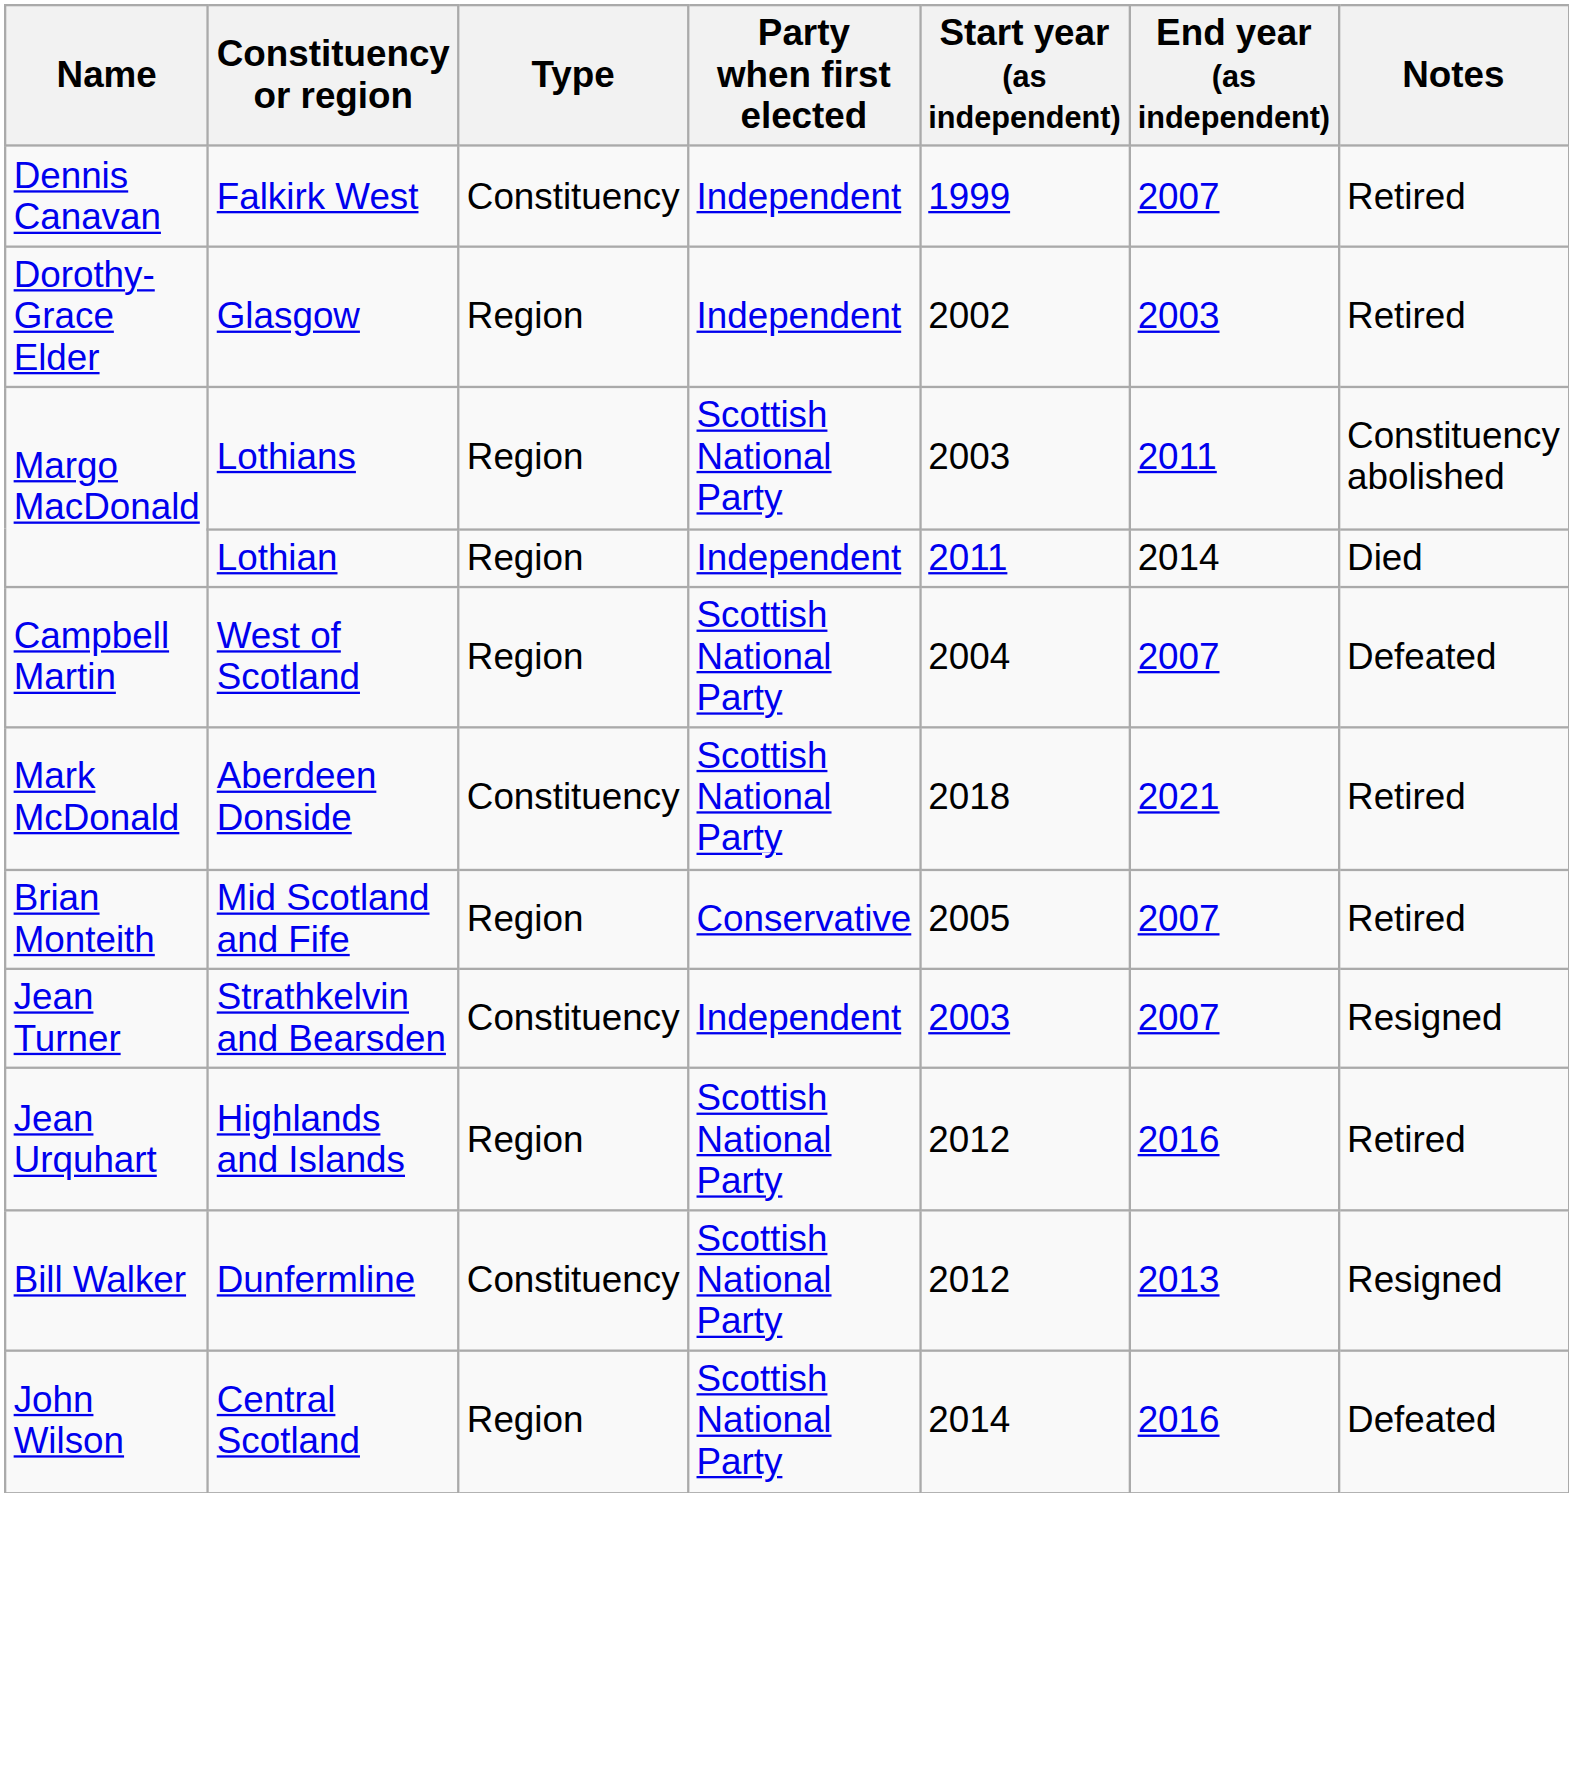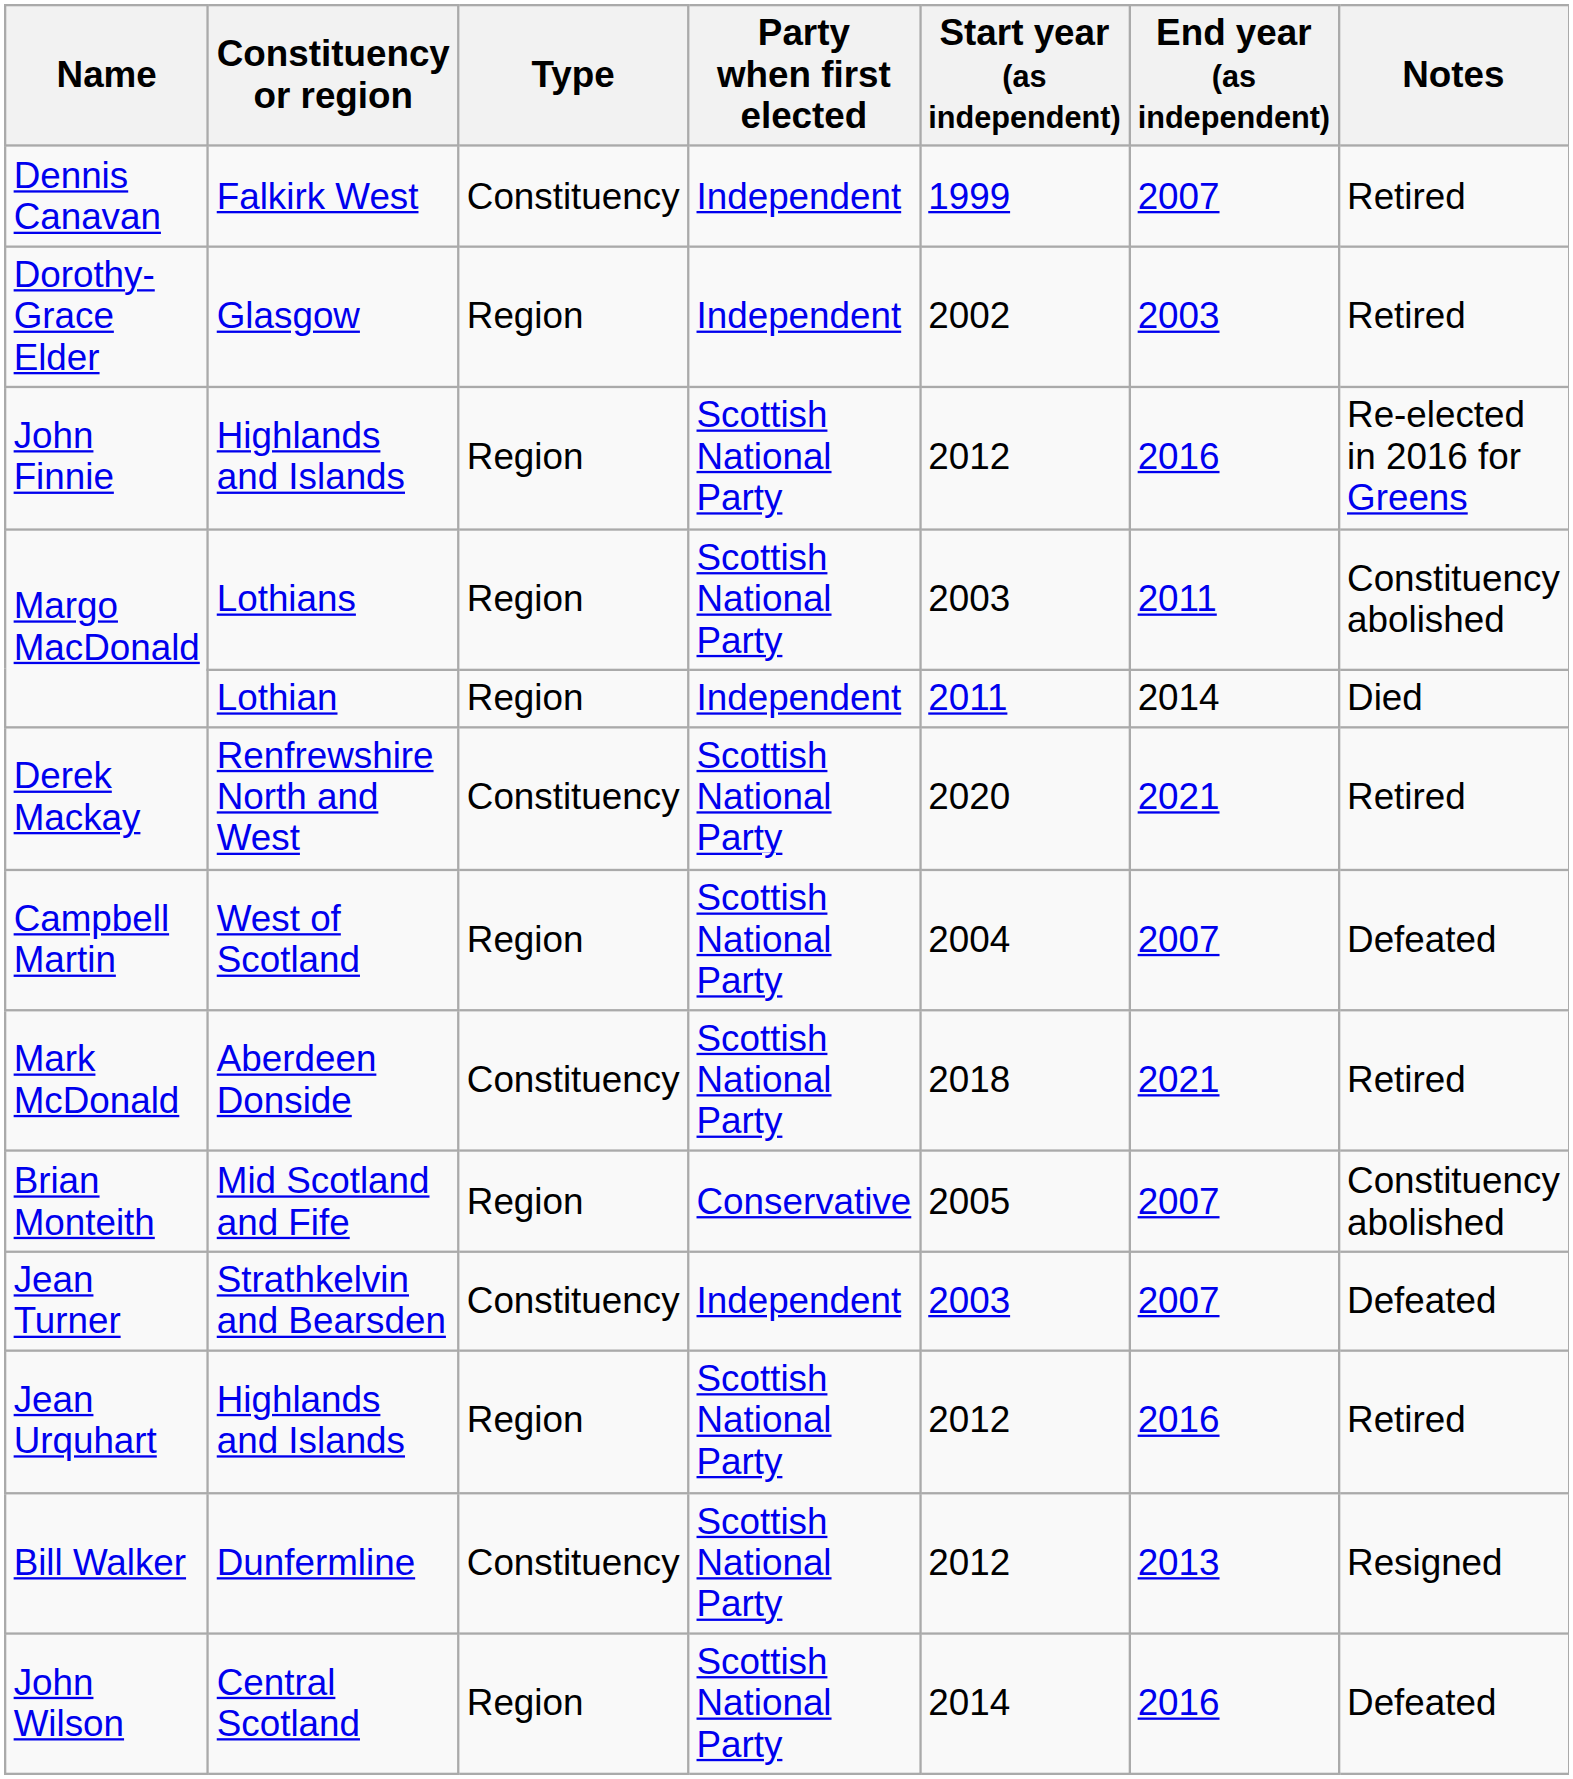+ row: John Finnie | Highlands and Islands | Region | Scottish National Party | 2012 | 2016 | Re-elected in 2016 for Greens
+ row: Derek Mackay | Renfrewshire North and West | Constituency | Scottish National Party | 2020 | 2021 | Retired
Brian Monteith | Notes: Retired -> Constituency abolished
Jean Turner | Notes: Resigned -> Defeated
